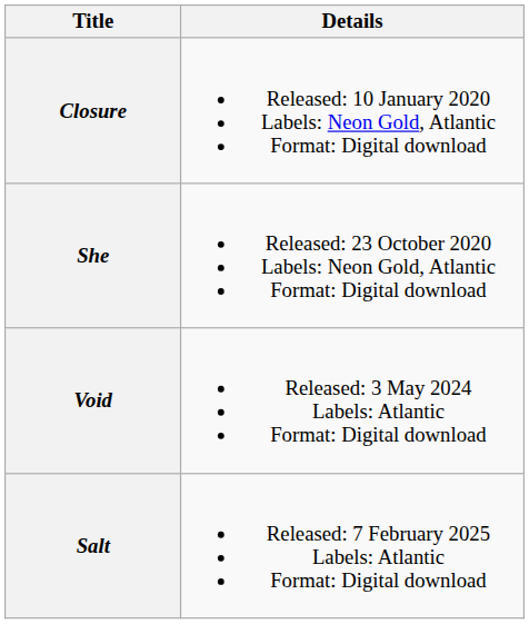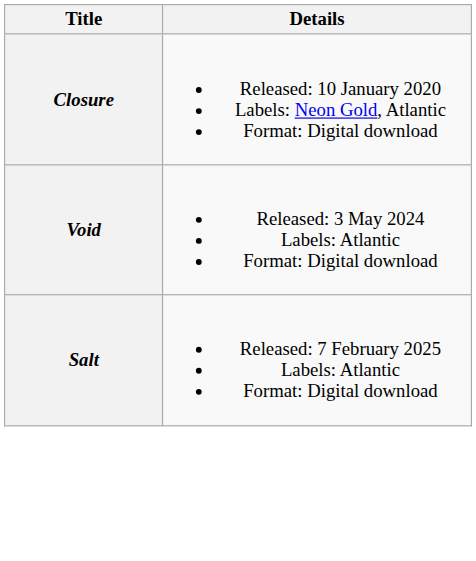- row: She | Released: 23 October 2020 Labels: Neon Gold, Atlantic Format: Digital download
